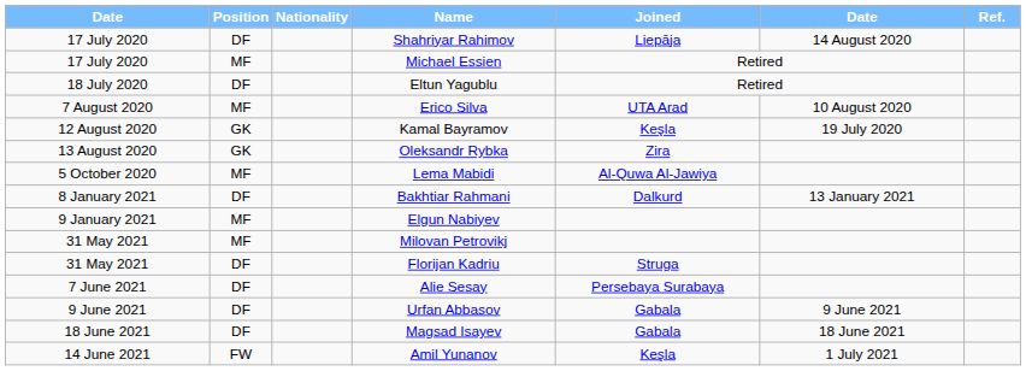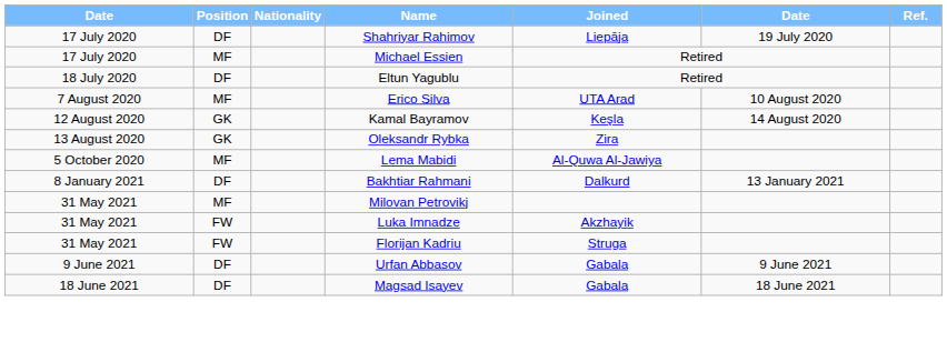Shahriyar Rahimov | column 6: 14 August 2020 -> 19 July 2020
Kamal Bayramov | column 6: 19 July 2020 -> 14 August 2020
- row: 9 January 2021 | MF | Elgun Nabiyev
+ row: 31 May 2021 | FW | Luka Imnadze | Akzhayik
Florijan Kadriu | Position: DF -> FW
- row: 7 June 2021 | DF | Alie Sesay | Persebaya Surabaya
- row: 14 June 2021 | FW | Amil Yunanov | Keşla | 1 July 2021
